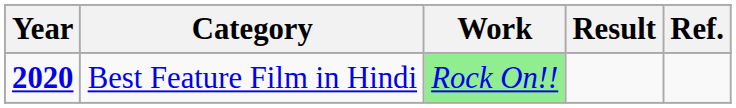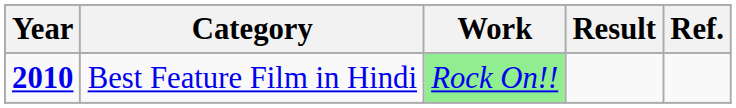Best Feature Film in Hindi | Year: 2020 -> 2010
